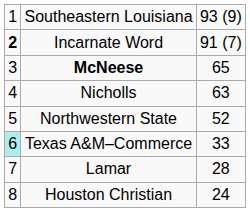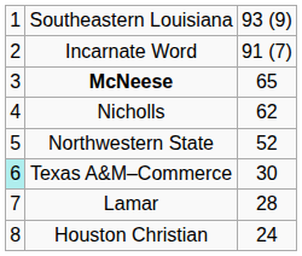Incarnate Word | column 1: bold -> normal
Nicholls | column 3: 63 -> 62
Texas A&M–Commerce | column 3: 33 -> 30
